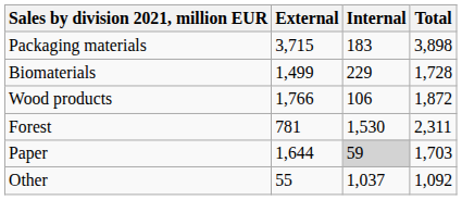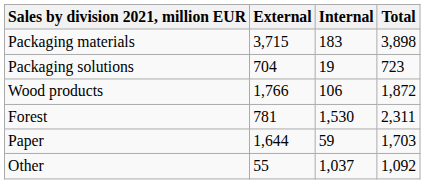+ row: Packaging solutions | 704 | 19 | 723
- row: Biomaterials | 1,499 | 229 | 1,728
Paper | Internal: lightgrey background -> no background
